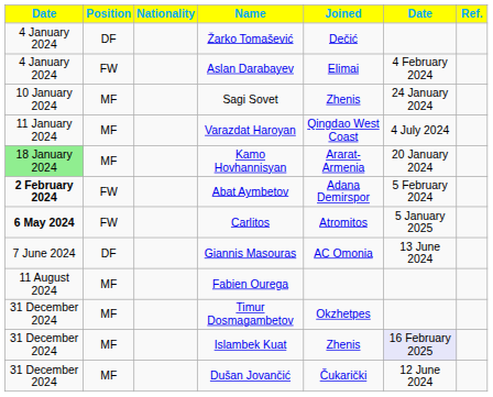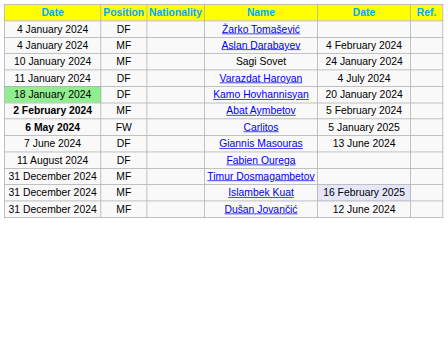- column: Joined | Dečić | Elimai | Zhenis | Qingdao West Coast | Ararat-Armenia | Adana Demirspor | Atromitos | AC Omonia | Okzhetpes | Zhenis | Čukarički
Aslan Darabayev | Position: FW -> MF
Varazdat Haroyan | Position: MF -> DF
Kamo Hovhannisyan | Position: MF -> DF
Abat Aymbetov | Position: FW -> MF
Fabien Ourega | Position: MF -> DF
